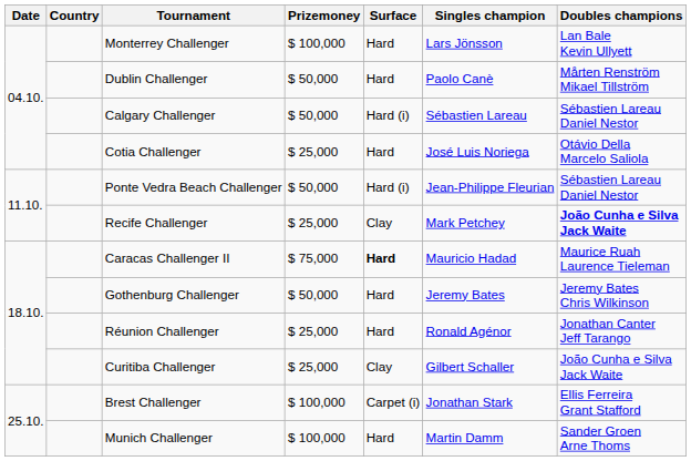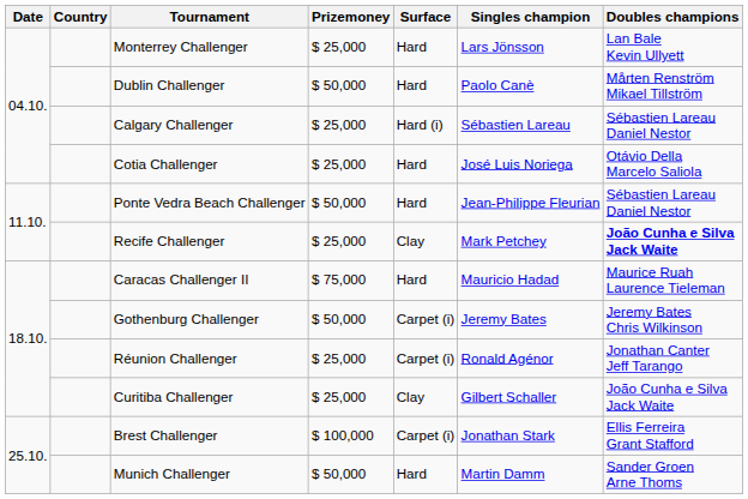Monterrey Challenger | Prizemoney: $ 100,000 -> $ 25,000
Calgary Challenger | Prizemoney: $ 50,000 -> $ 25,000
Ponte Vedra Beach Challenger | Surface: Hard (i) -> Hard
Caracas Challenger II | Surface: bold -> normal
Gothenburg Challenger | Surface: Hard -> Carpet (i)
Réunion Challenger | Surface: Hard -> Carpet (i)
Munich Challenger | Prizemoney: $ 100,000 -> $ 50,000
